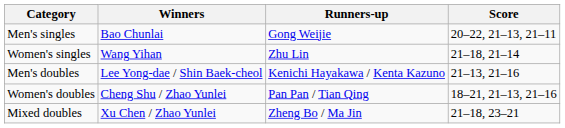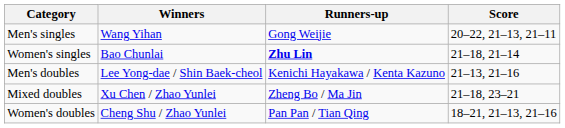Men's singles | Winners: Bao Chunlai -> Wang Yihan
Women's singles | Winners: Wang Yihan -> Bao Chunlai
Women's singles | Runners-up: normal -> bold
rows swapped: Women's doubles <-> Mixed doubles
